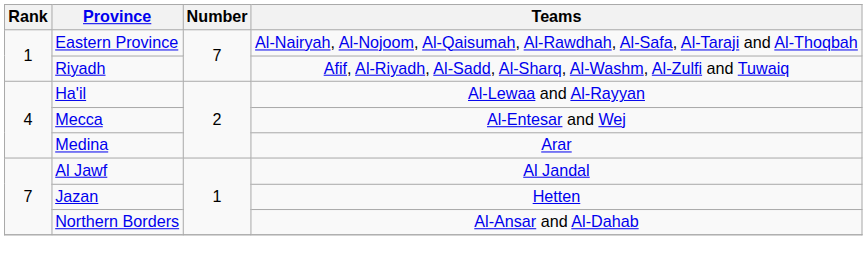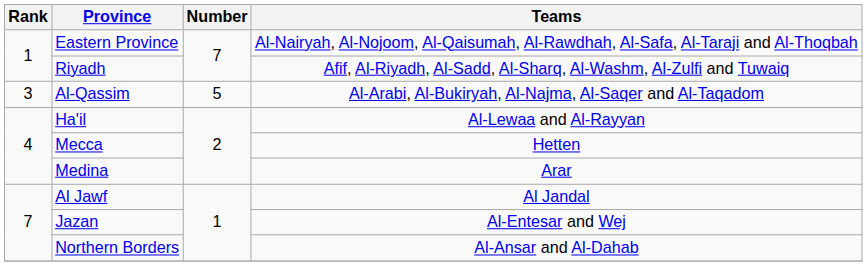+ row: 3 | Al-Qassim | 5 | Al-Arabi, Al-Bukiryah, Al-Najma, Al-Saqer and Al-Taqadom
Mecca | Teams: Al-Entesar and Wej -> Hetten
Jazan | Teams: Hetten -> Al-Entesar and Wej
